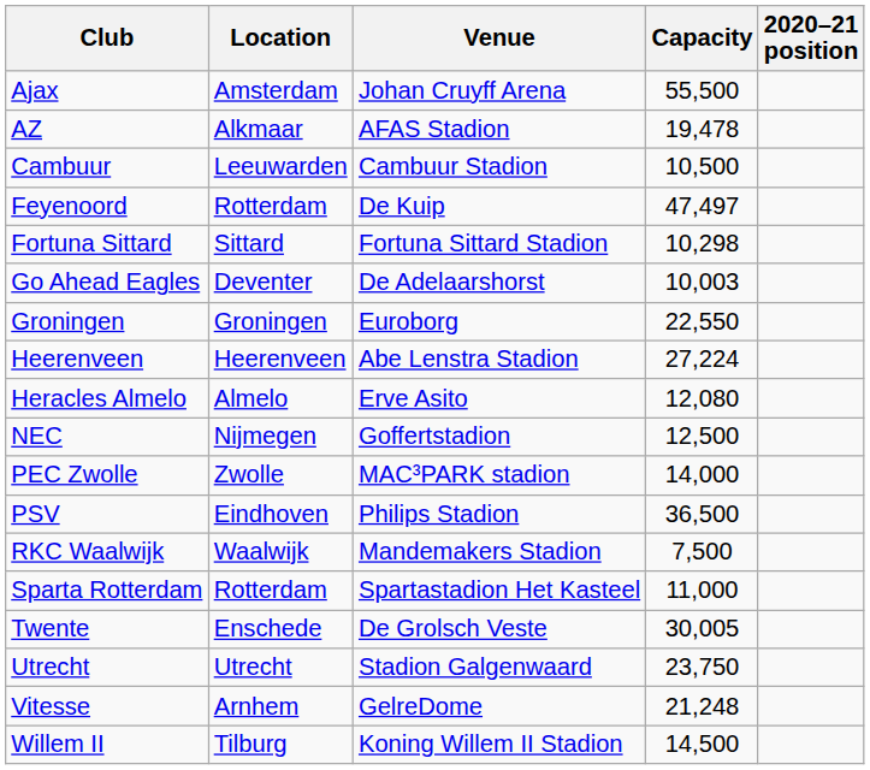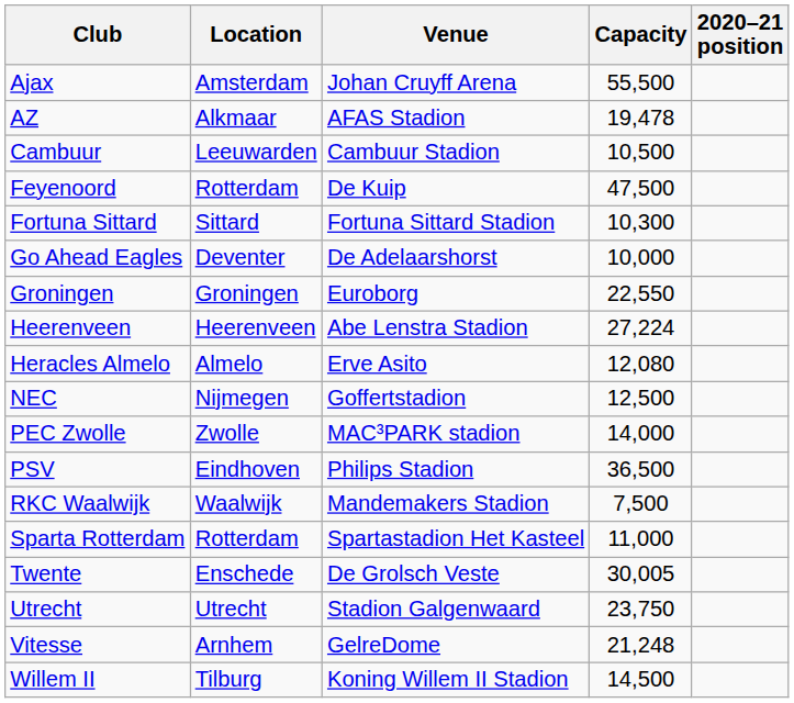Feyenoord | Capacity: 47,497 -> 47,500
Fortuna Sittard | Capacity: 10,298 -> 10,300
Go Ahead Eagles | Capacity: 10,003 -> 10,000
